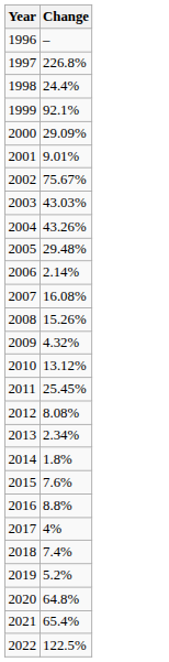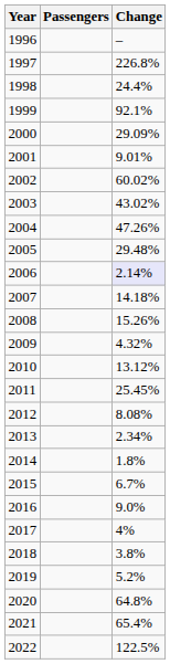+ column: Passengers
2002 | Change: 75.67% -> 60.02%
2003 | Change: 43.03% -> 43.02%
2004 | Change: 43.26% -> 47.26%
2006 | Change: no background -> lavender background
2007 | Change: 16.08% -> 14.18%
2015 | Change: 7.6% -> 6.7%
2016 | Change: 8.8% -> 9.0%
2018 | Change: 7.4% -> 3.8%
